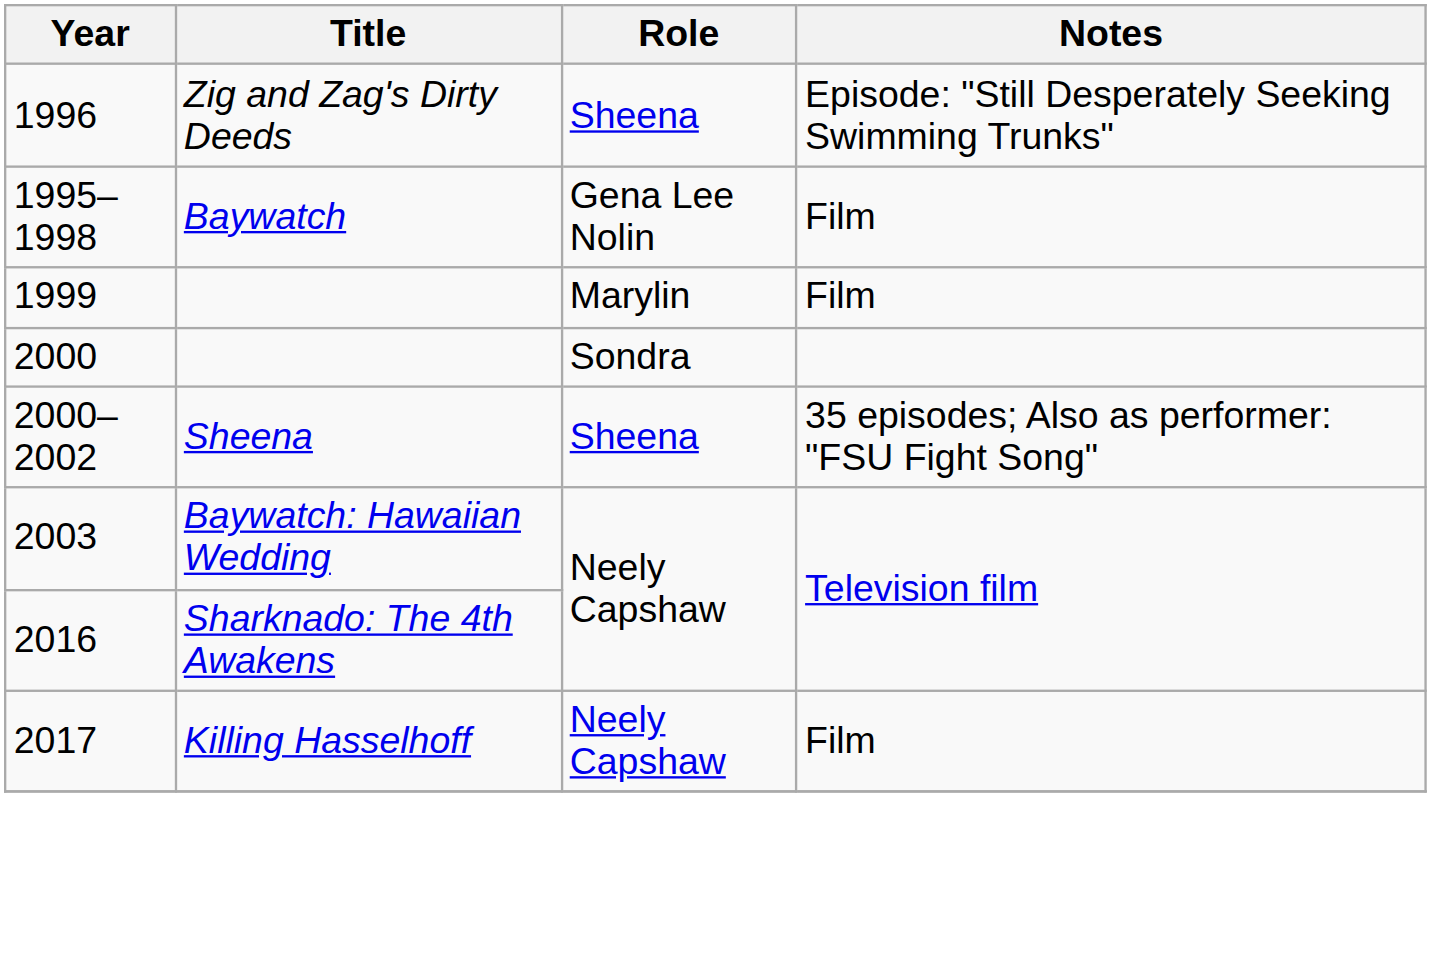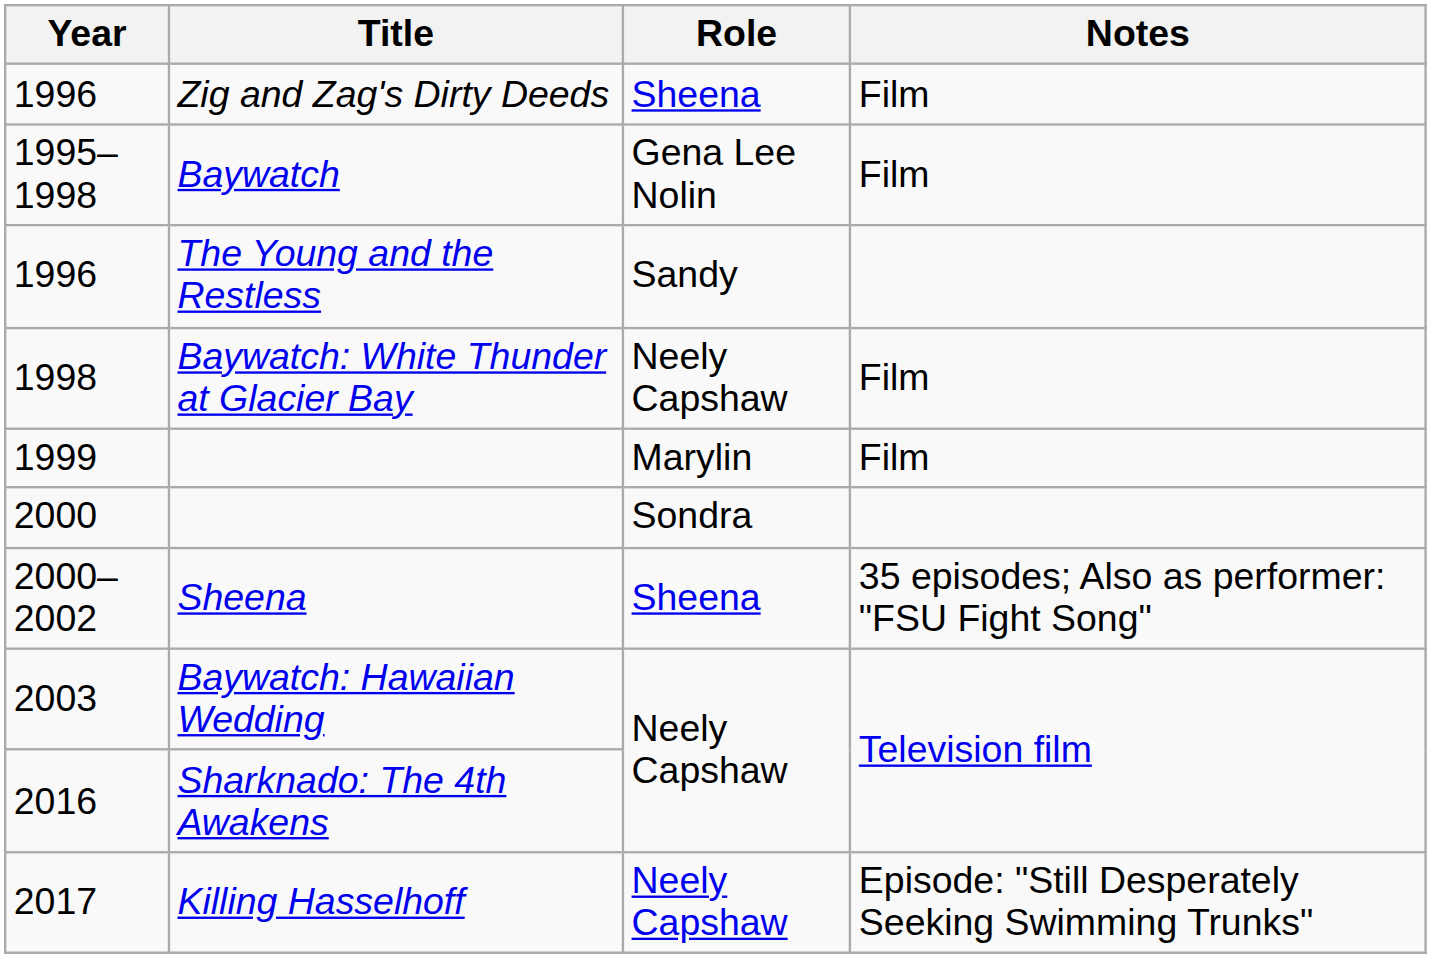Zig and Zag's Dirty Deeds | Notes: Episode: "Still Desperately Seeking Swimming Trunks" -> Film
+ row: 1996 | The Young and the Restless | Sandy
+ row: 1998 | Baywatch: White Thunder at Glacier Bay | Neely Capshaw | Film
Killing Hasselhoff | Notes: Film -> Episode: "Still Desperately Seeking Swimming Trunks"
